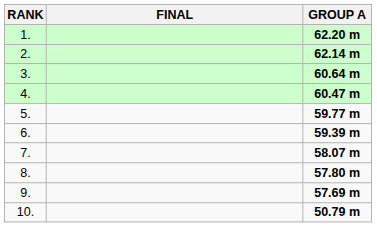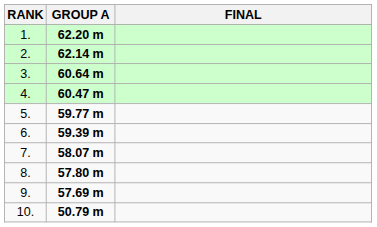columns swapped: FINAL <-> GROUP A
